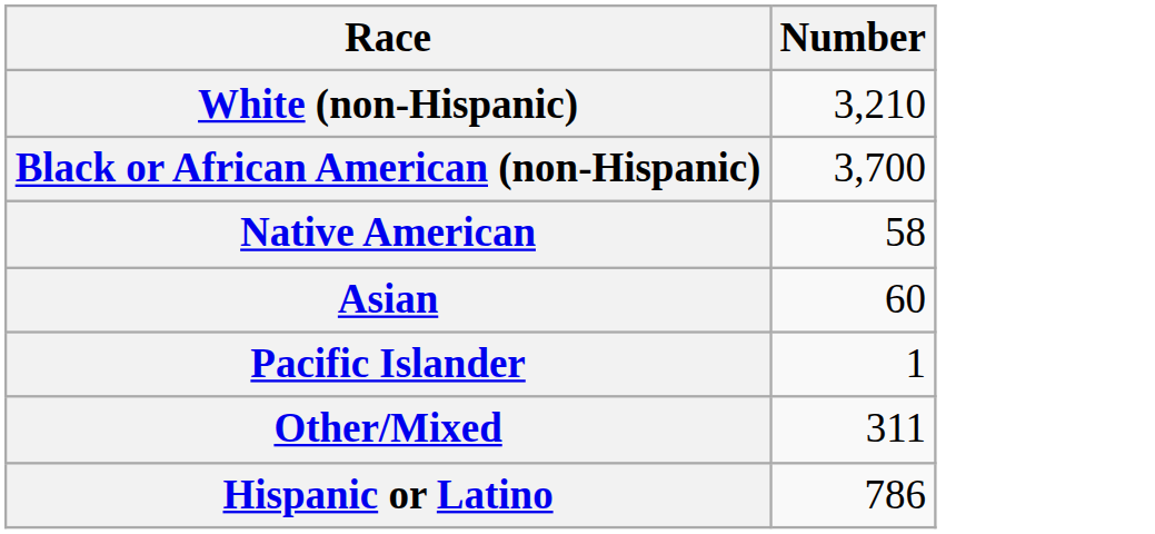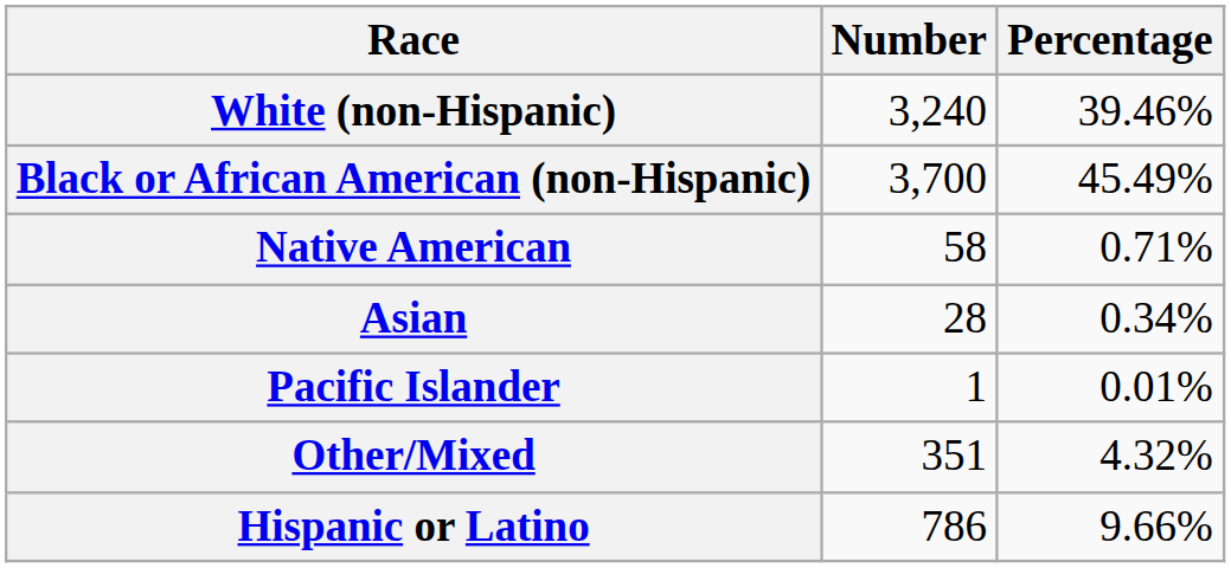+ column: Percentage | 39.46% | 45.49% | 0.71% | 0.34% | 0.01% | 4.32% | 9.66%
White (non-Hispanic) | Number: 3,210 -> 3,240
Asian | Number: 60 -> 28
Other/Mixed | Number: 311 -> 351
